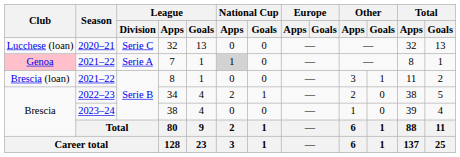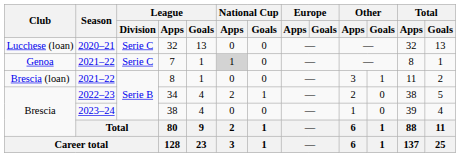7 | Club: pink background -> no background
7 | League / Division: Serie A -> Serie C
